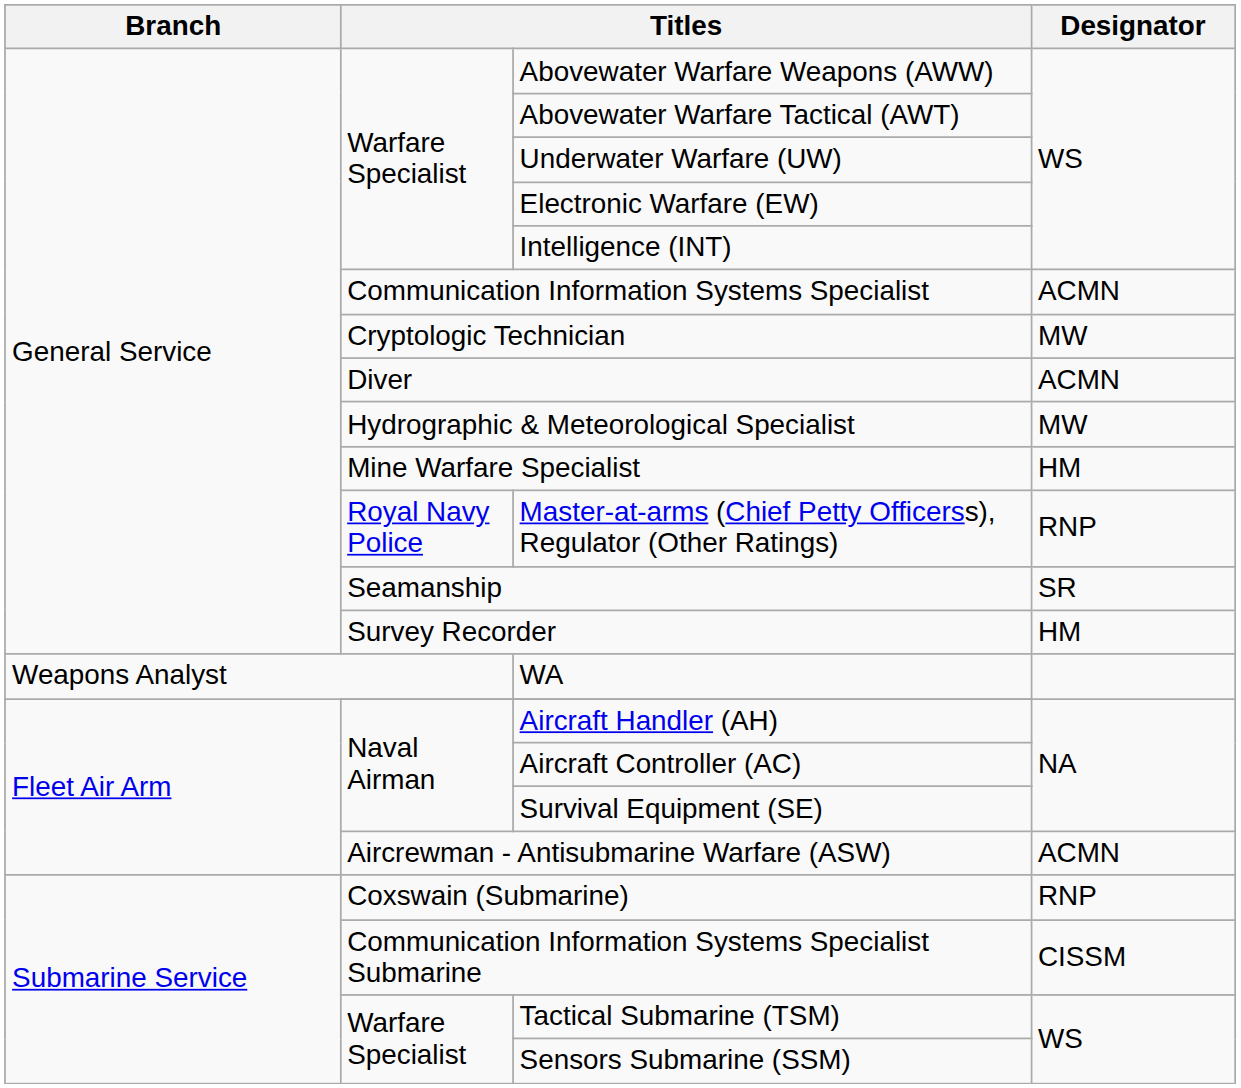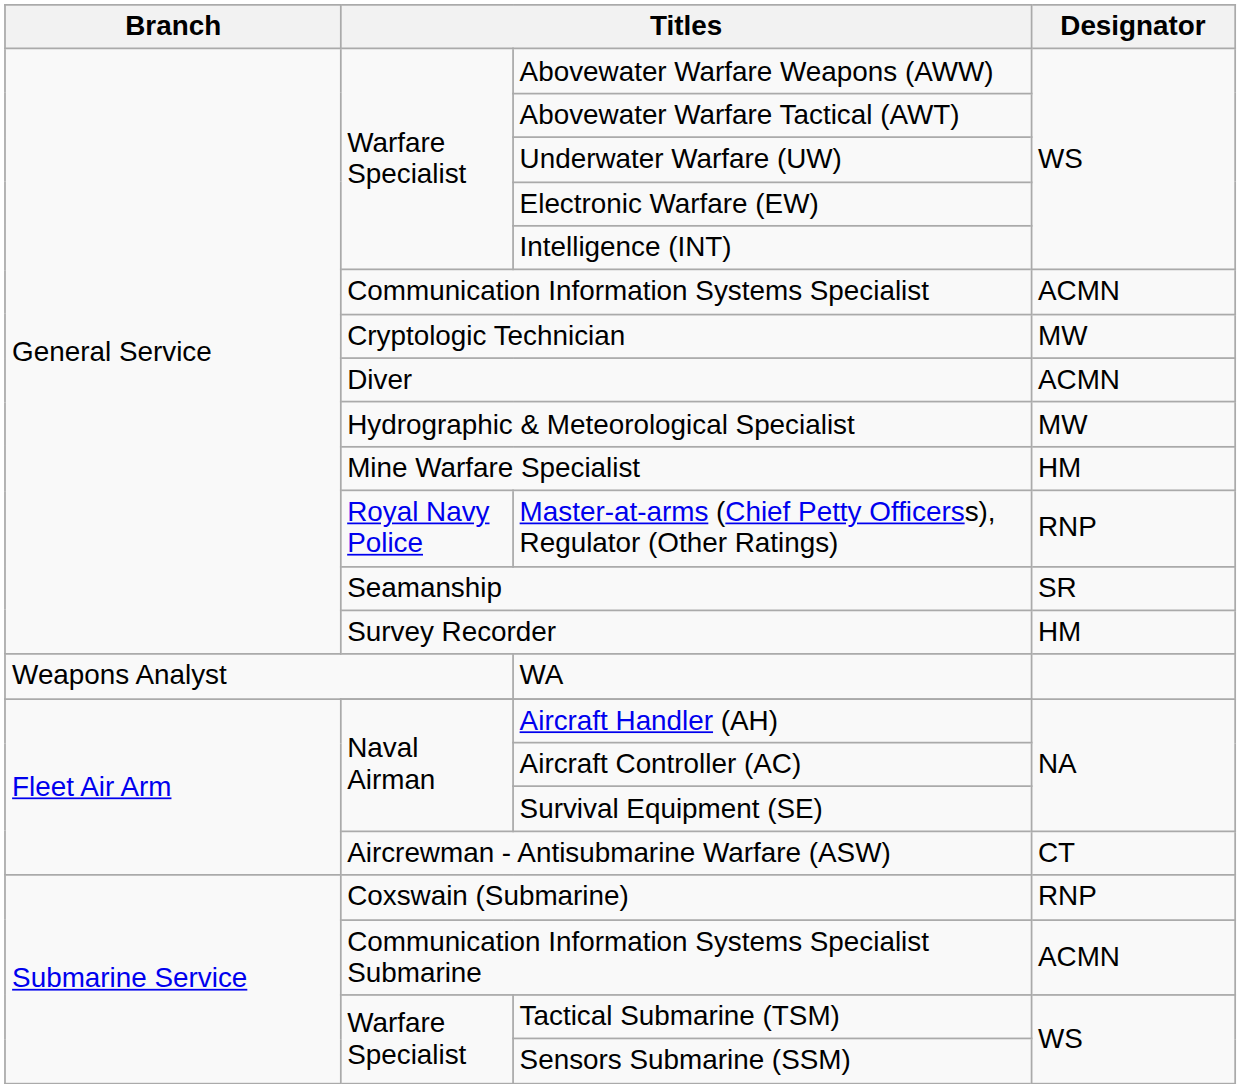Aircrewman - Antisubmarine Warfare (ASW) | Designator: ACMN -> CT
Communication Information Systems Specialist Submarine | Designator: CISSM -> ACMN
